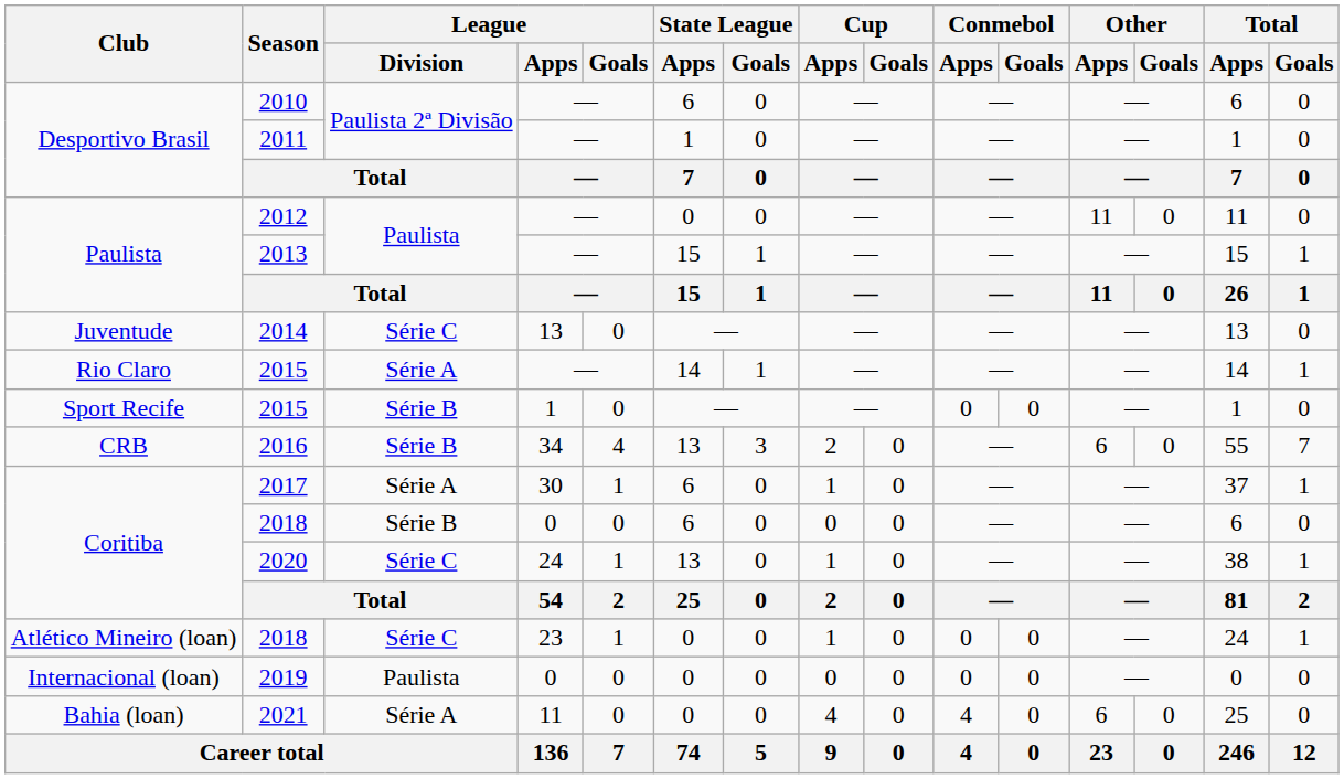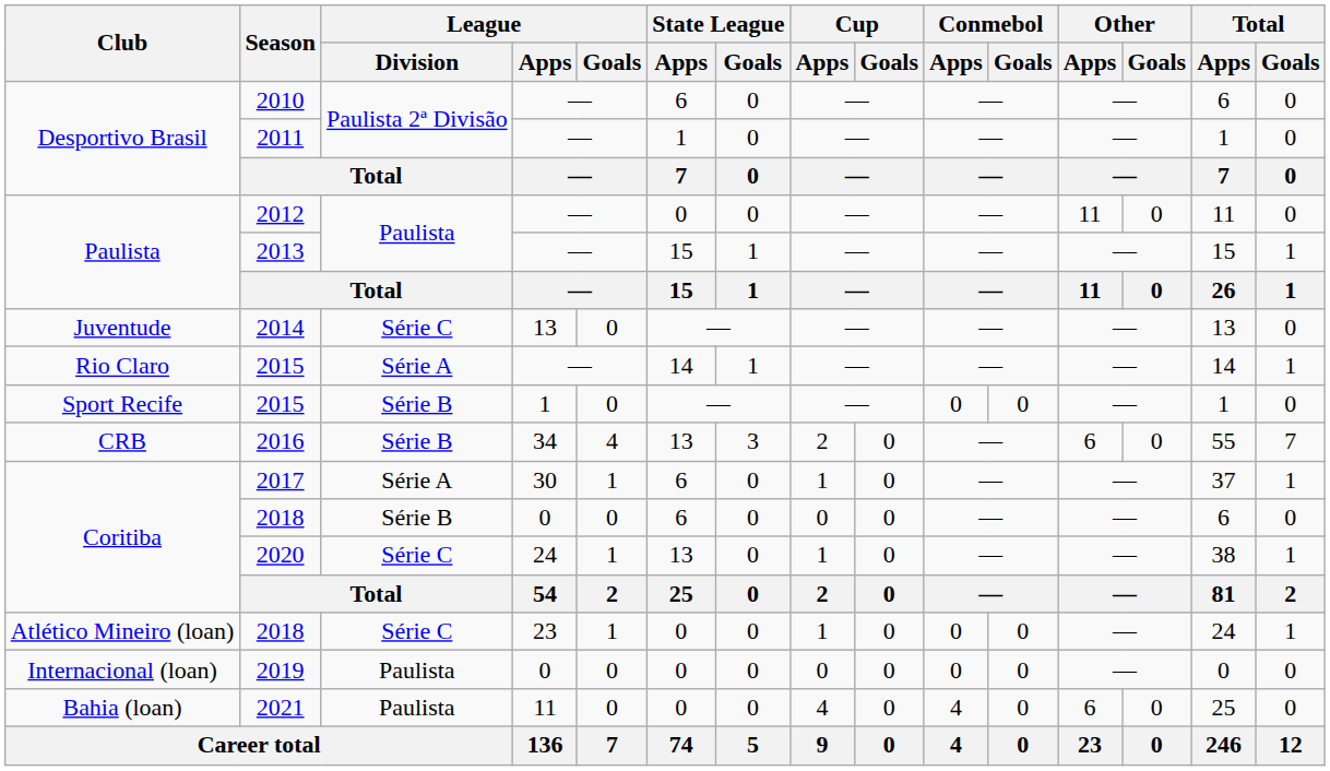2021 | League / Division: Série A -> Paulista
